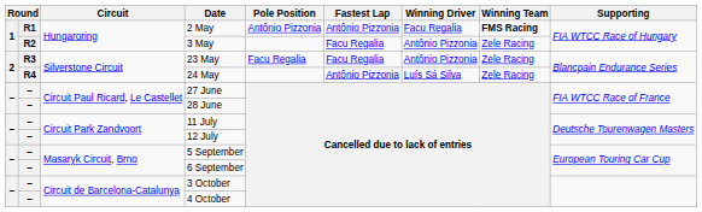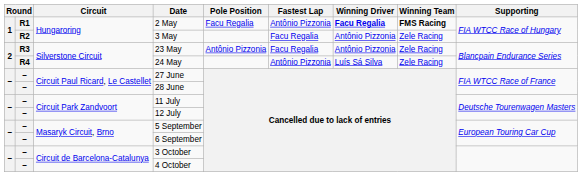2 May | Pole Position: Antônio Pizzonia -> Facu Regalia
2 May | Winning Driver: normal -> bold
23 May | Pole Position: Facu Regalia -> Antônio Pizzonia
